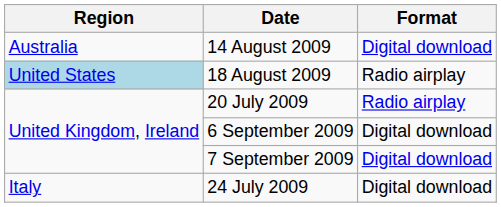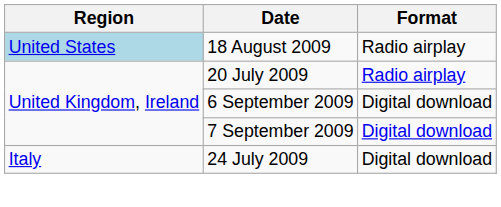- row: Australia | 14 August 2009 | Digital download
